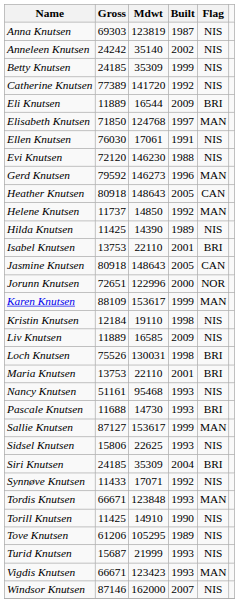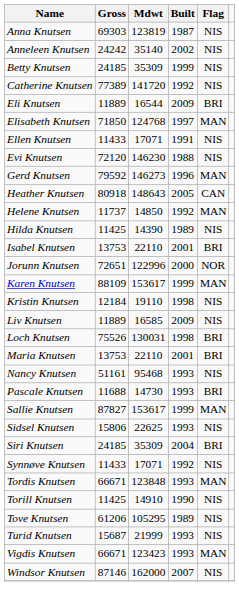Ellen Knutsen | Gross: 76030 -> 11433
Ellen Knutsen | Mdwt: 17061 -> 17071
- row: Jasmine Knutsen | 80918 | 148643 | 2005 | CAN
Sallie Knutsen | Gross: 87127 -> 87827
